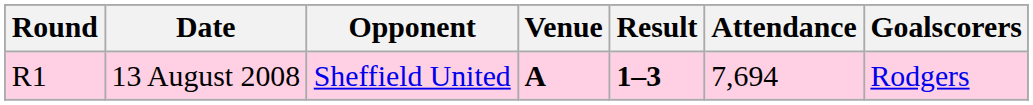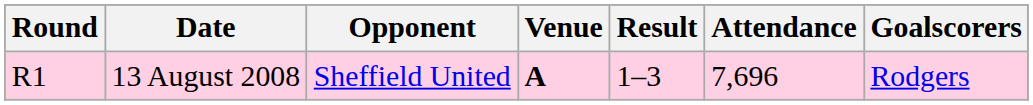13 August 2008 | Result: bold -> normal
13 August 2008 | Attendance: 7,694 -> 7,696
